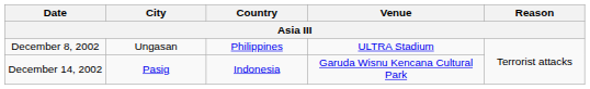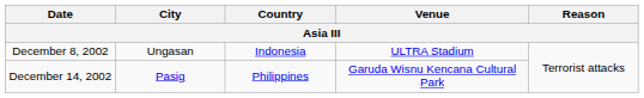December 8, 2002 | Country: Philippines -> Indonesia
December 14, 2002 | Country: Indonesia -> Philippines
